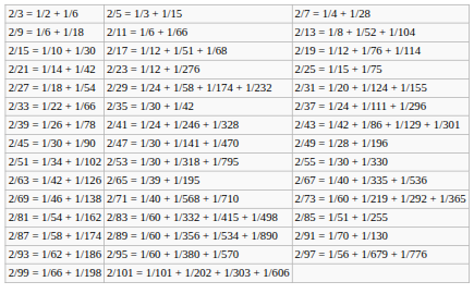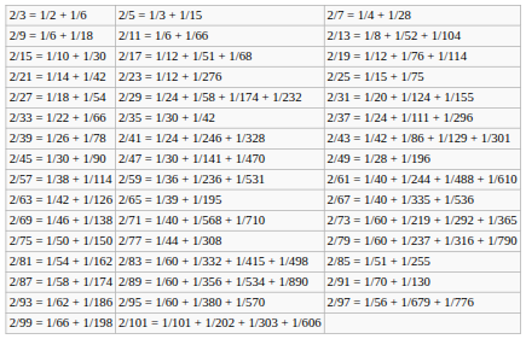- row: 2/51 = 1/34 + 1/102 | 2/53 = 1/30 + 1/318 + 1/795 | 2/55 = 1/30 + 1/330
+ row: 2/57 = 1/38 + 1/114 | 2/59 = 1/36 + 1/236 + 1/531 | 2/61 = 1/40 + 1/244 + 1/488 + 1/610
+ row: 2/75 = 1/50 + 1/150 | 2/77 = 1/44 + 1/308 | 2/79 = 1/60 + 1/237 + 1/316 + 1/790
